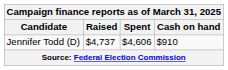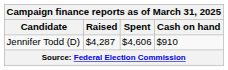Jennifer Todd (D) | Raised: $4,737 -> $4,287
